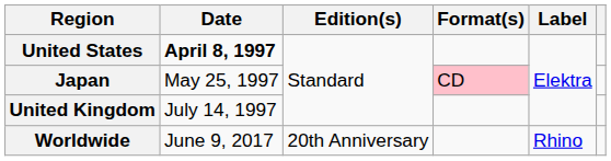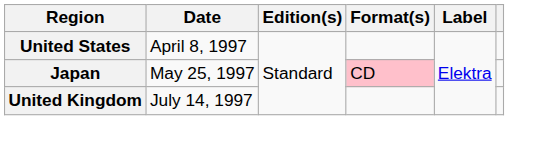United States | Date: bold -> normal
- row: Worldwide | June 9, 2017 | 20th Anniversary | Rhino
